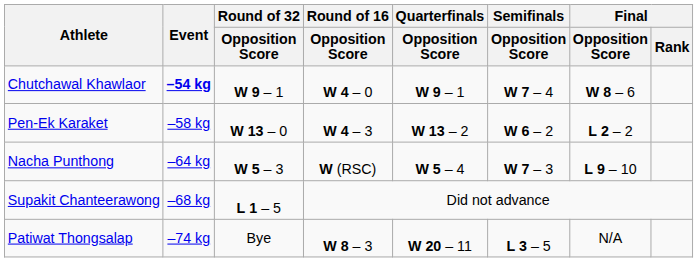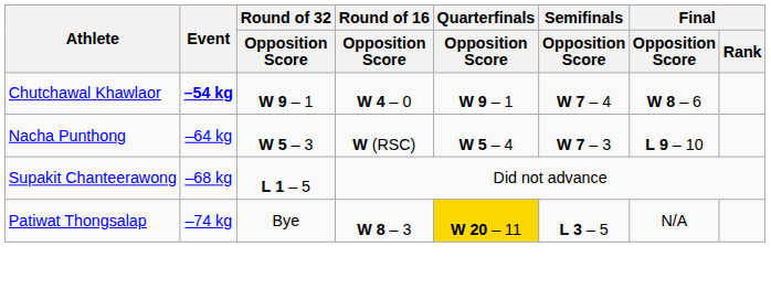- row: Pen-Ek Karaket | –58 kg | W 13 – 0 | W 4 – 3 | W 13 – 2 | W 6 – 2 | L 2 – 2
Patiwat Thongsalap | Quarterfinals / Opposition Score: no background -> gold background
